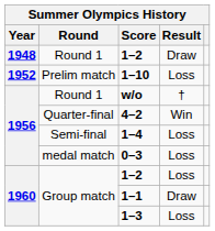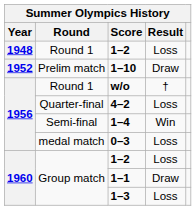Round 1 / 1–2 | Result: Draw -> Loss
1–10 | Result: Loss -> Draw
4–2 | Result: Win -> Loss
1–4 | Result: Loss -> Win
